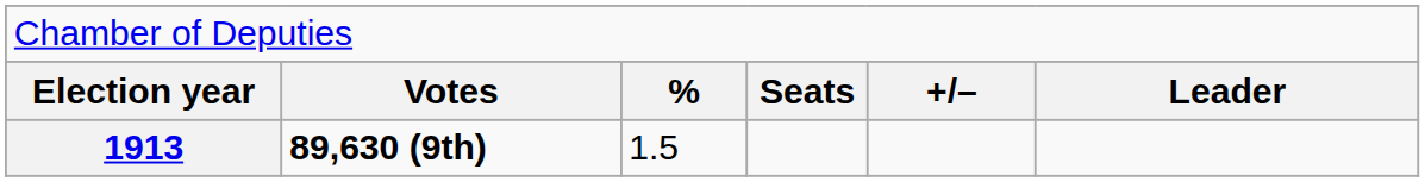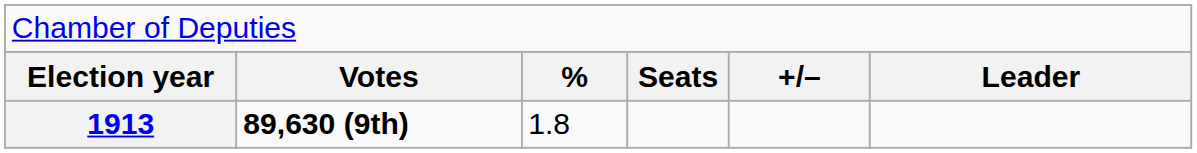1913 | column 3: 1.5 -> 1.8
